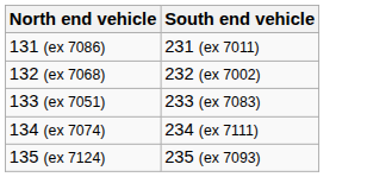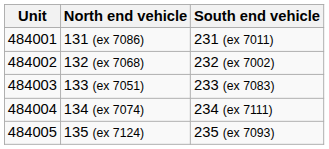+ column: Unit | 484001 | 484002 | 484003 | 484004 | 484005
